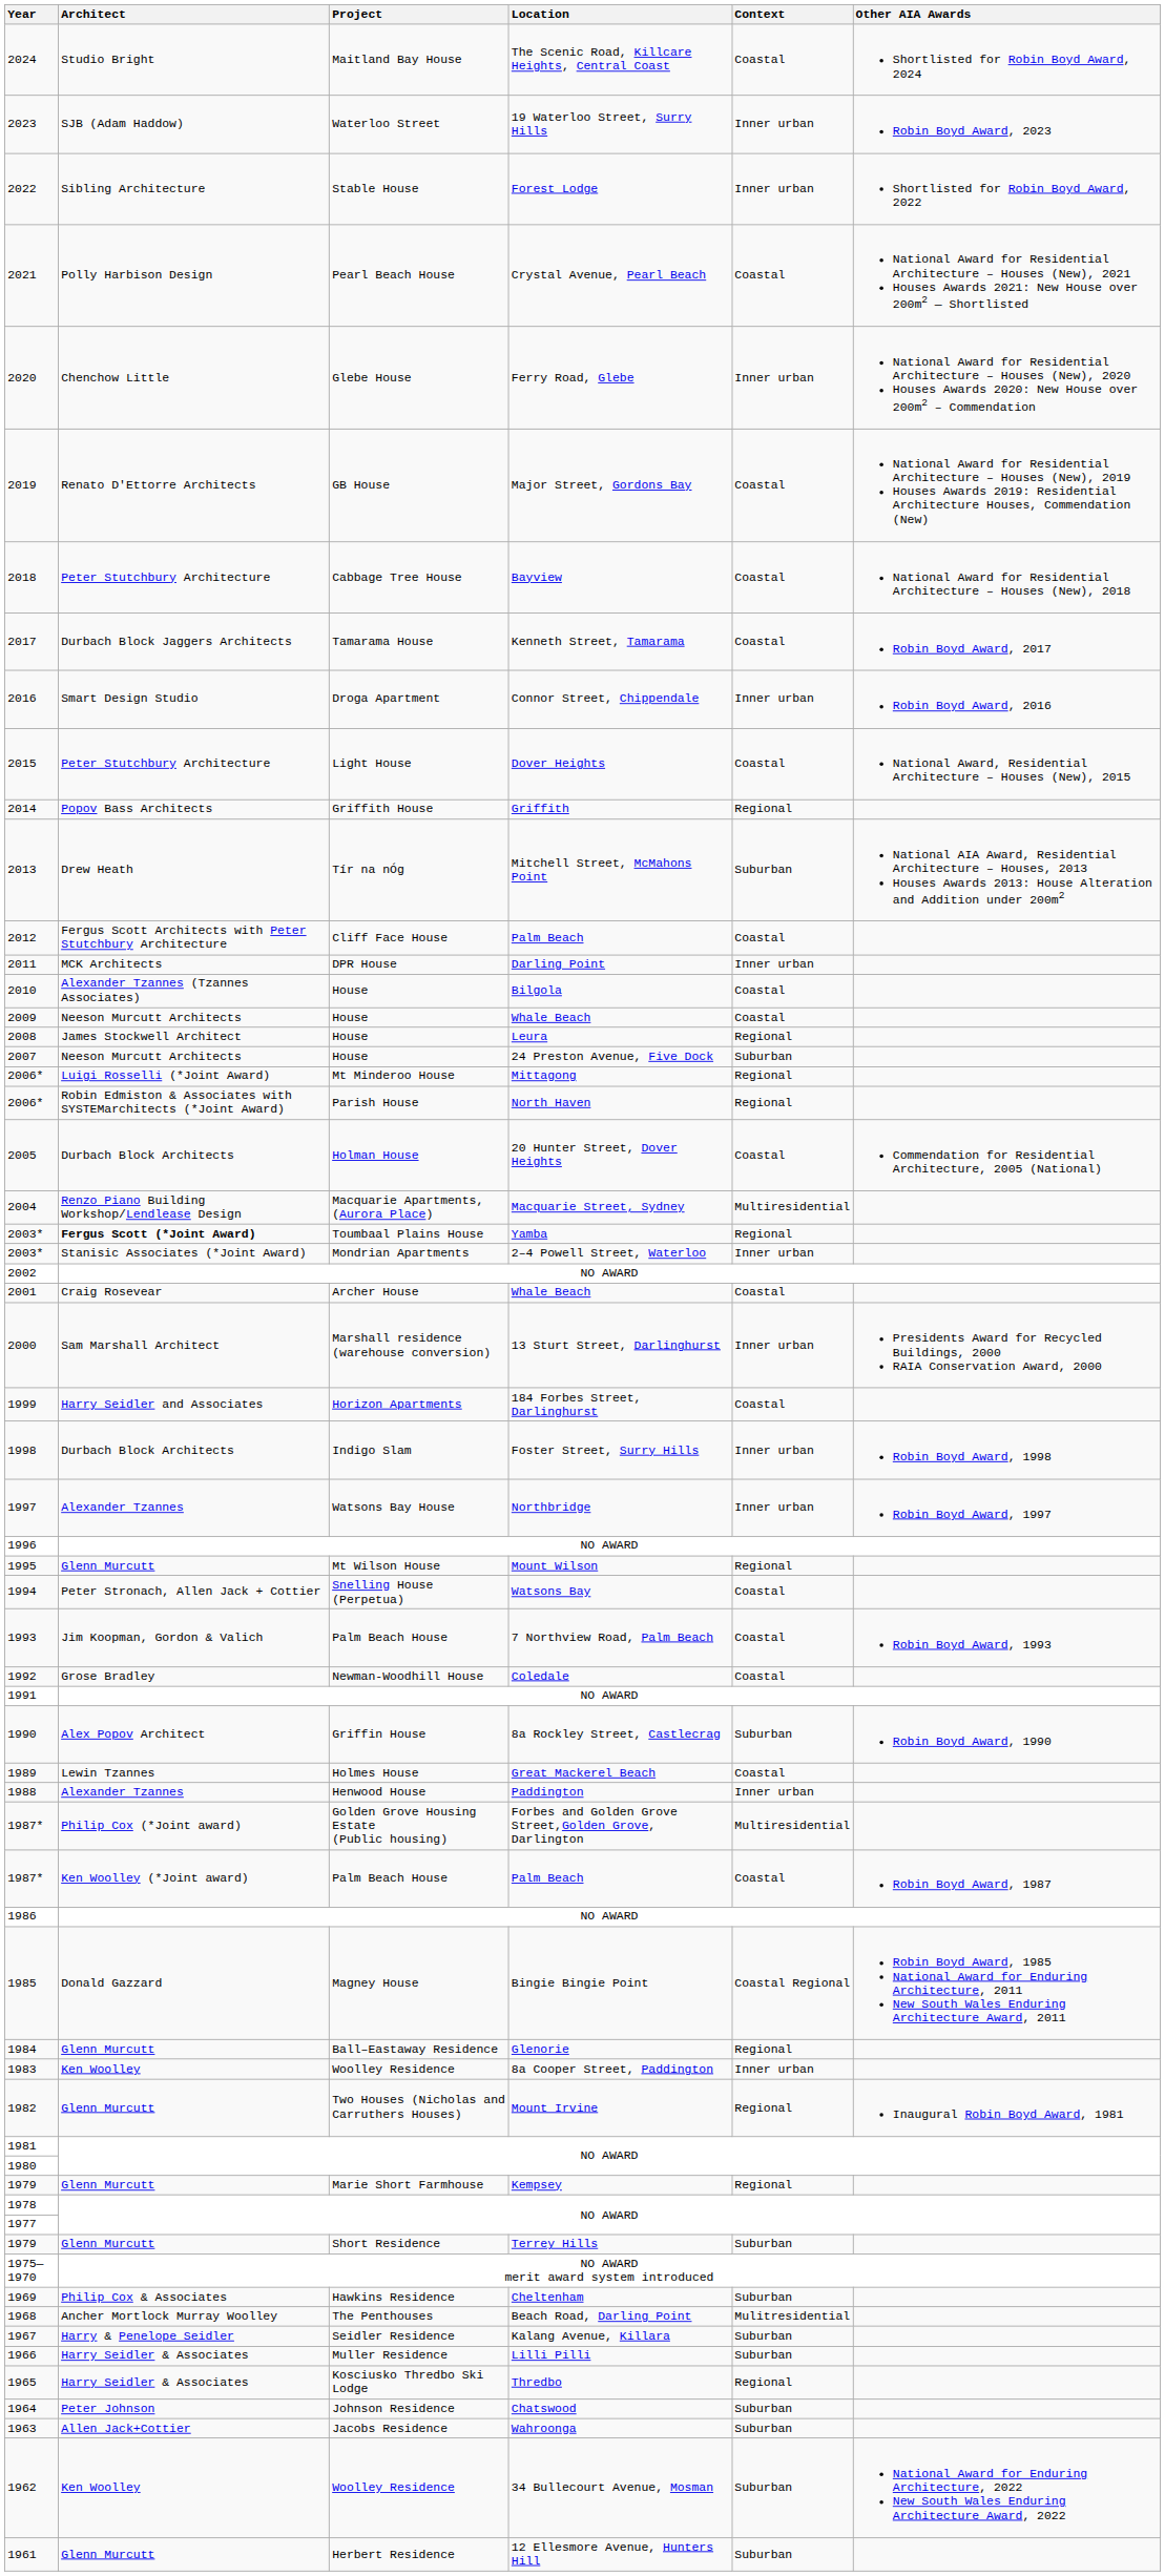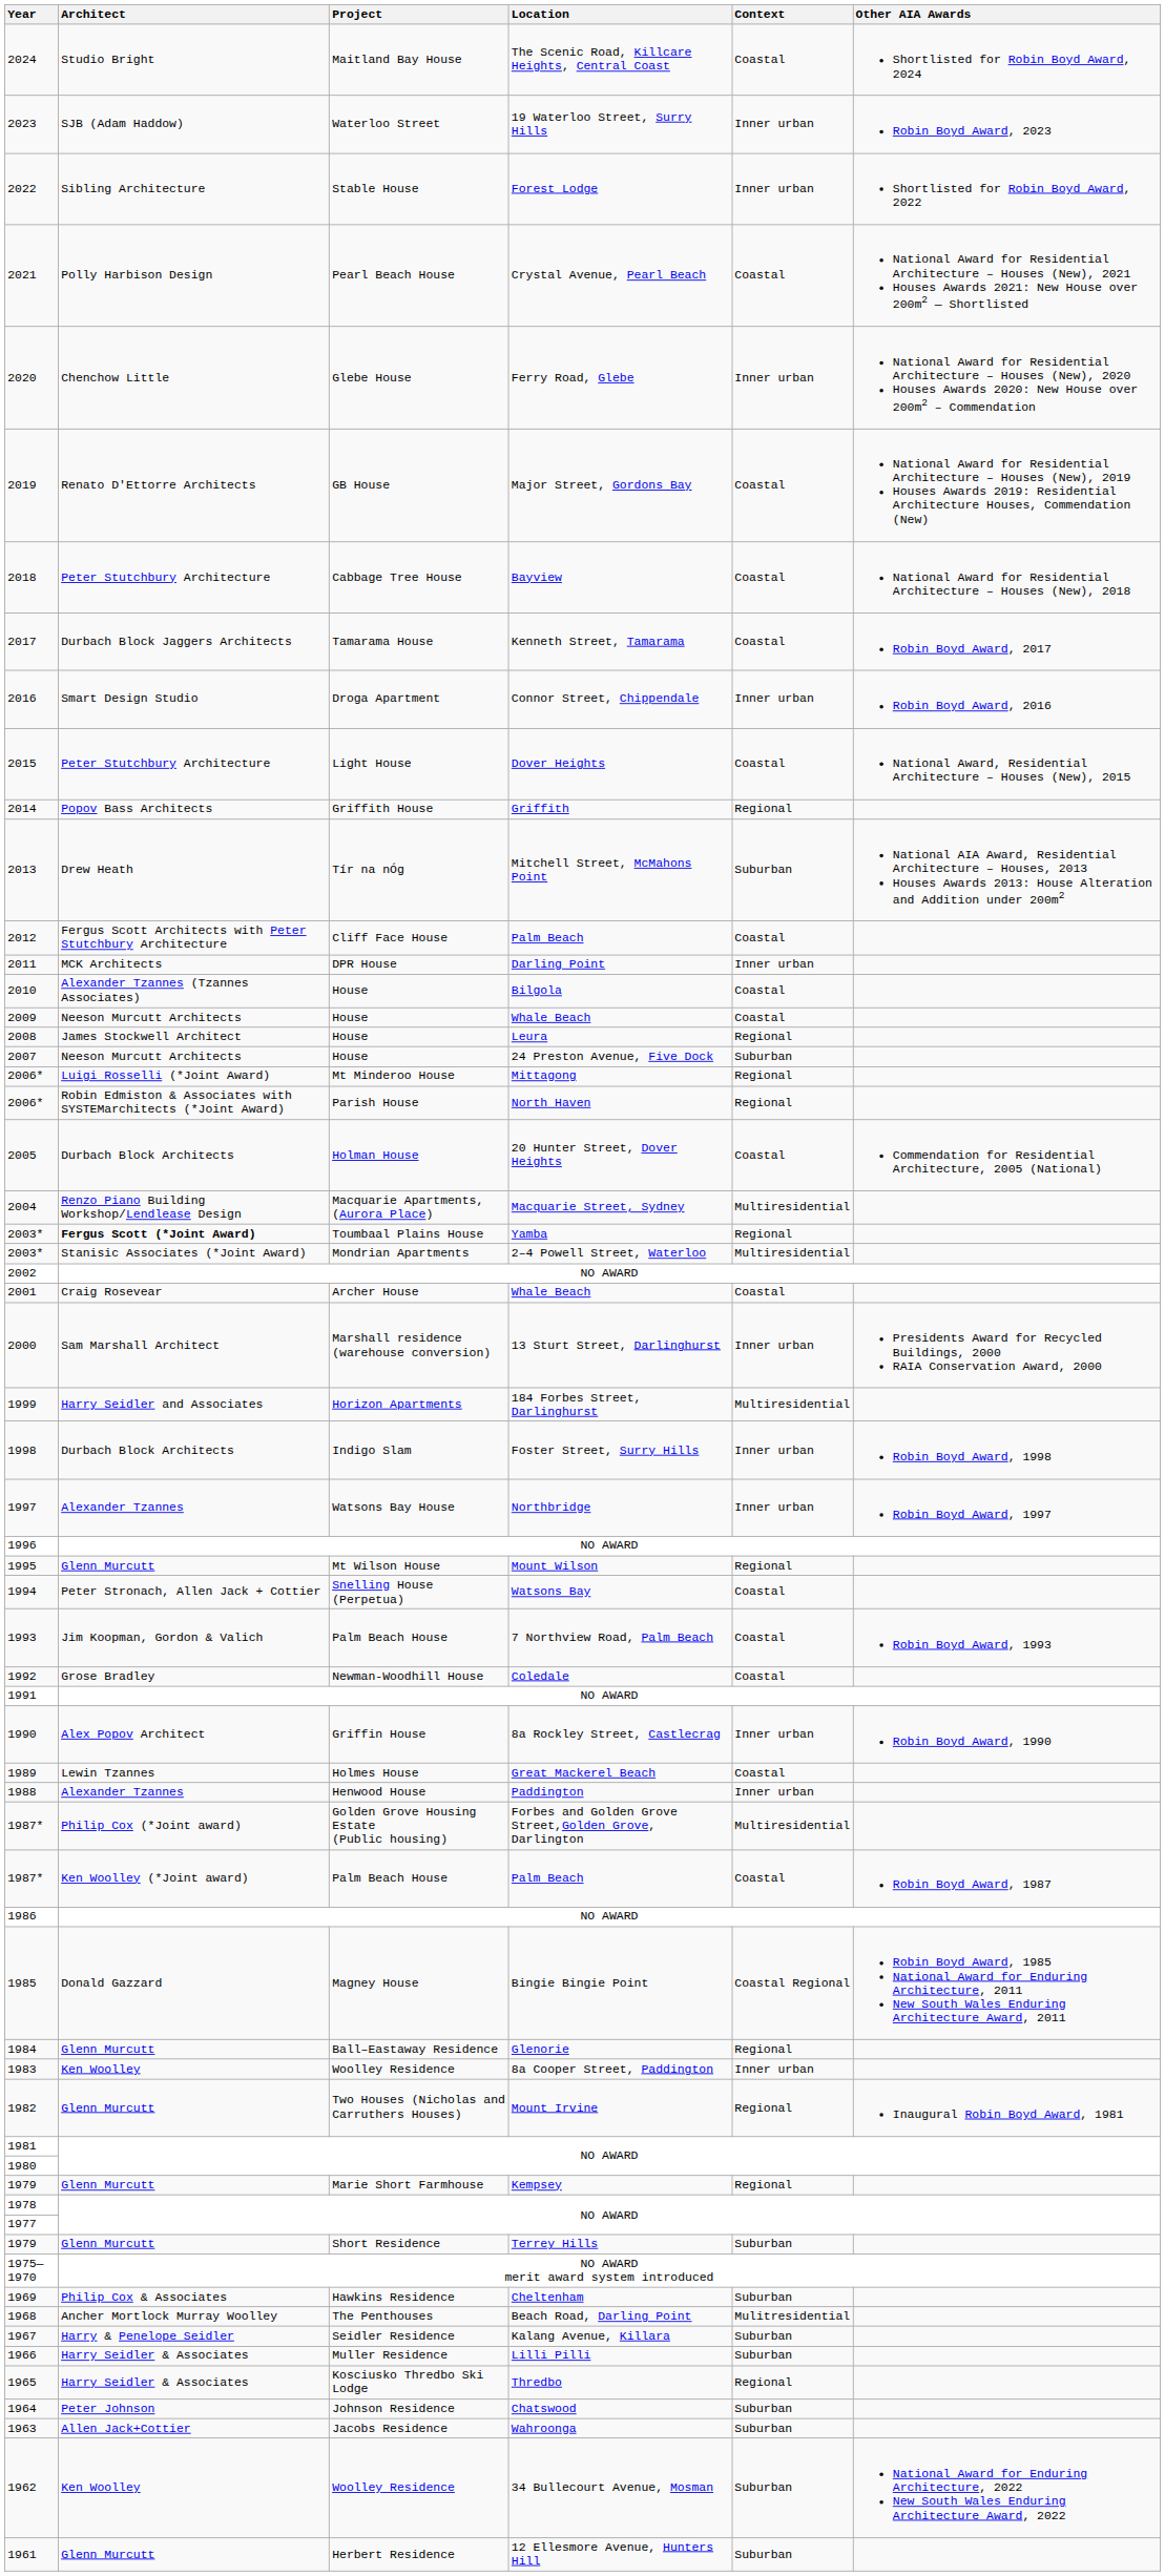2003* / 2–4 Powell Street, Waterloo | Context: Inner urban -> Multiresidential
1999 | Context: Coastal -> Multiresidential
1990 | Context: Suburban -> Inner urban
